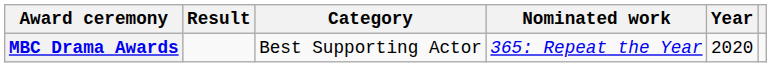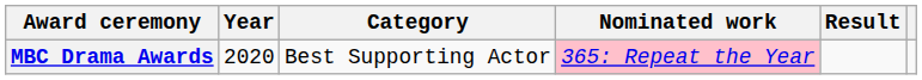columns swapped: Year <-> Result
MBC Drama Awards | Nominated work: no background -> pink background
